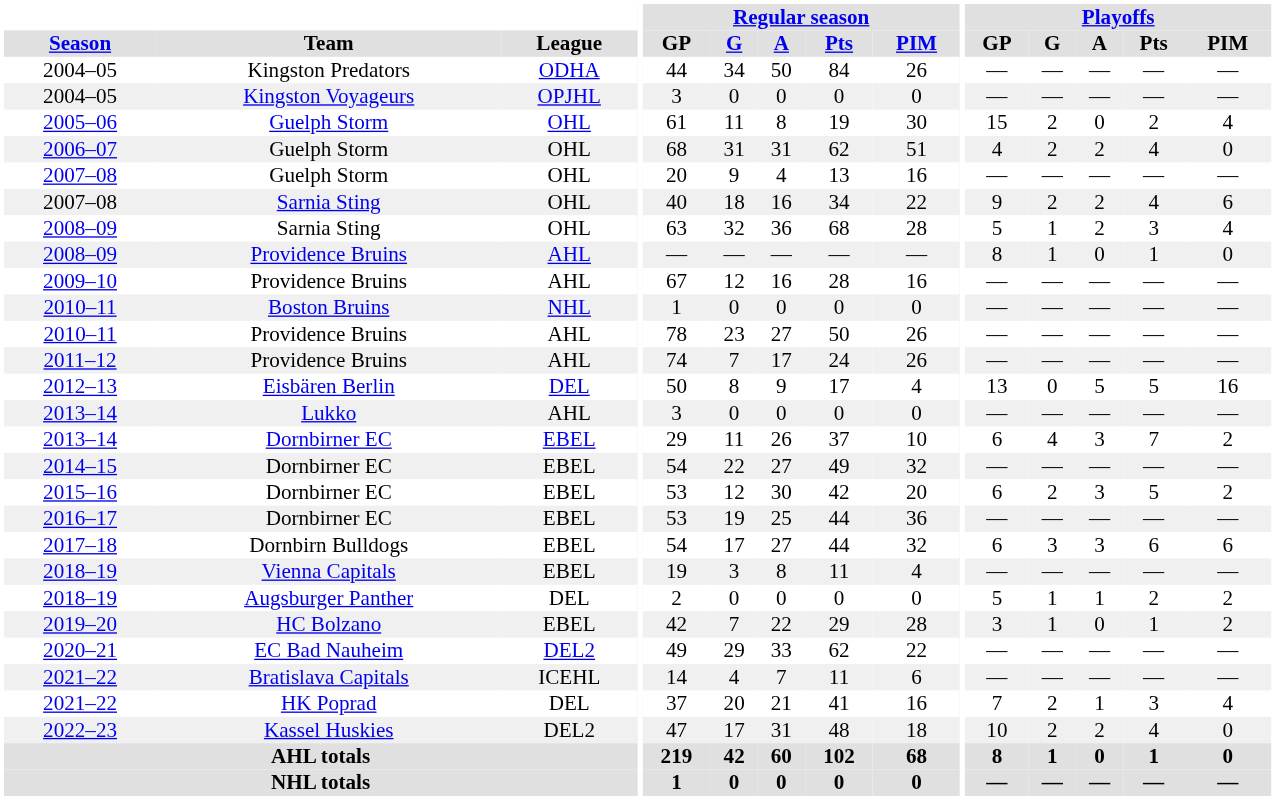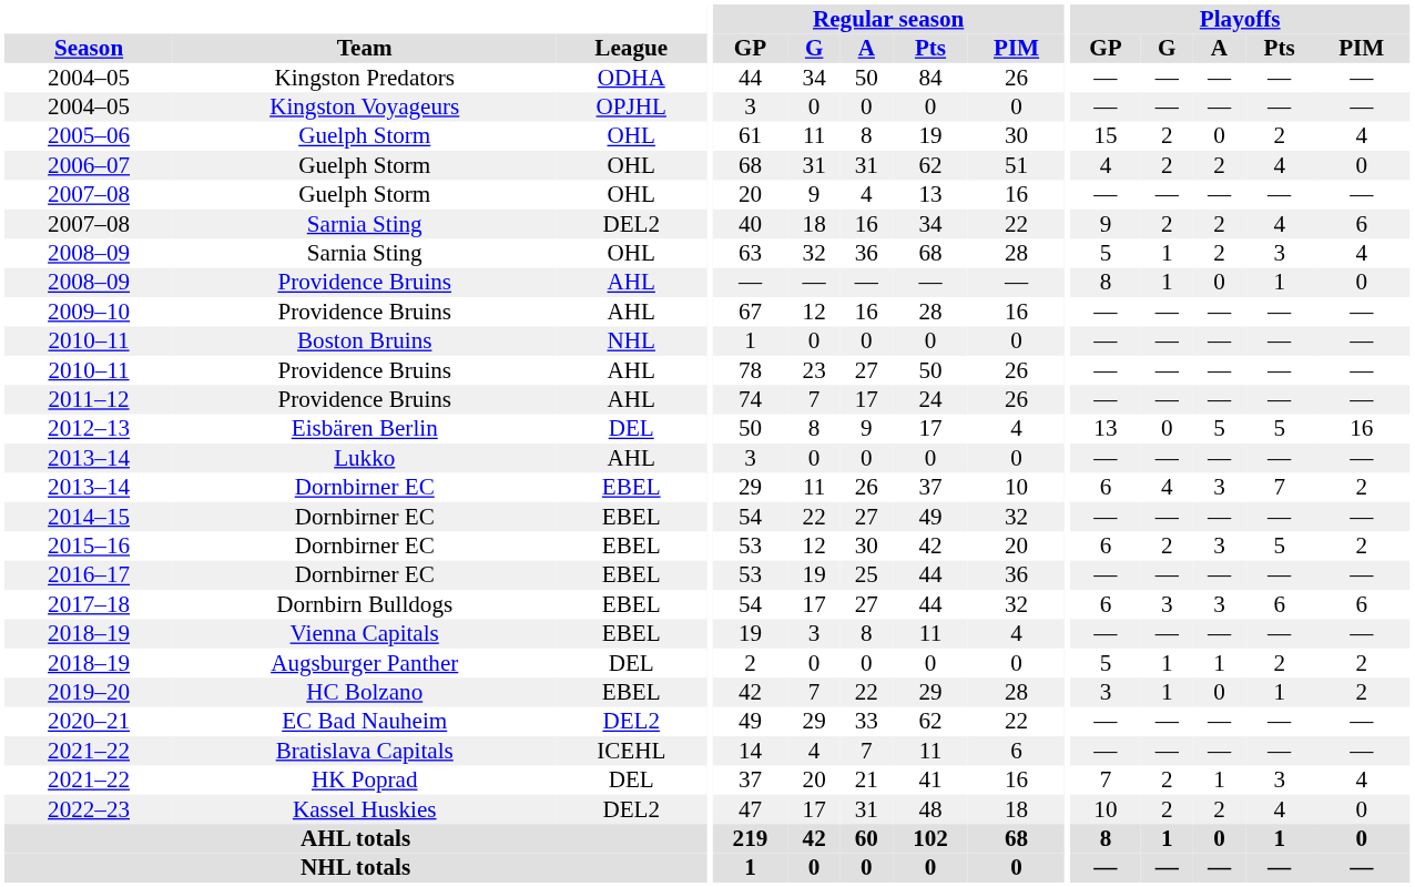2007–08 / Sarnia Sting | League: OHL -> DEL2
